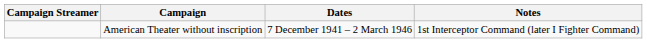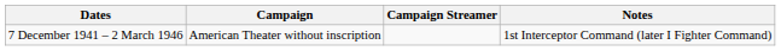columns swapped: Campaign Streamer <-> Dates
